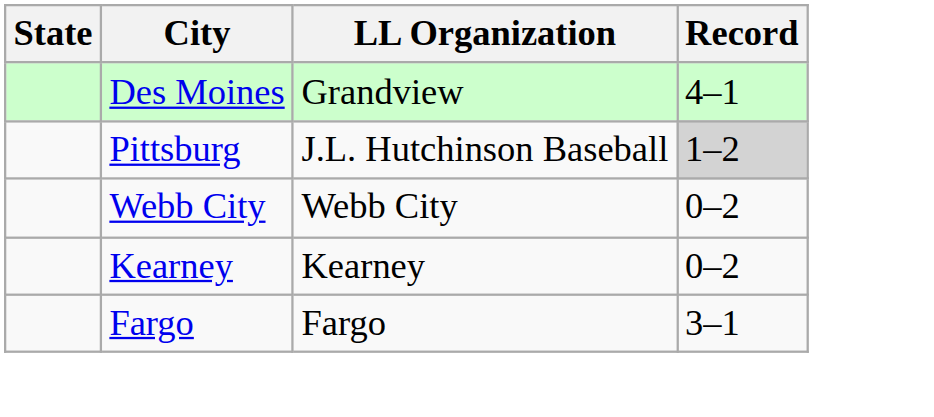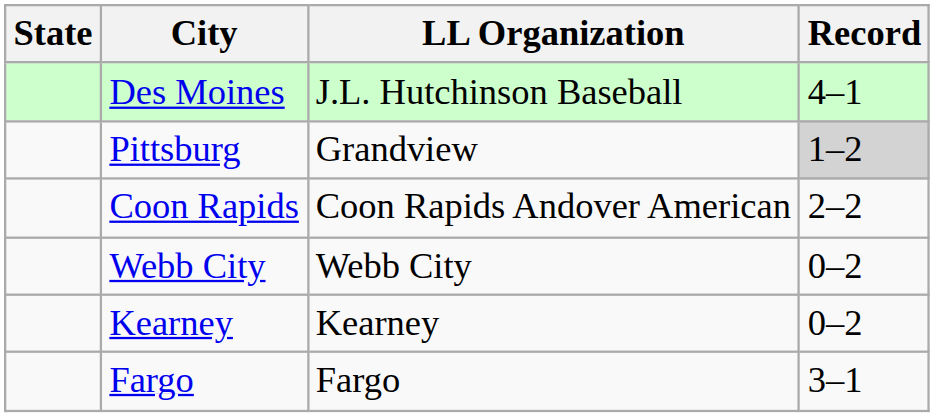Des Moines | LL Organization: Grandview -> J.L. Hutchinson Baseball
Pittsburg | LL Organization: J.L. Hutchinson Baseball -> Grandview
+ row: Coon Rapids | Coon Rapids Andover American | 2–2
